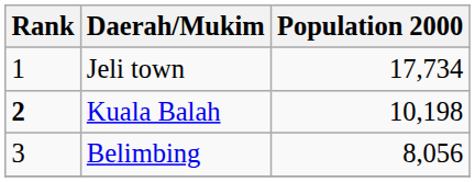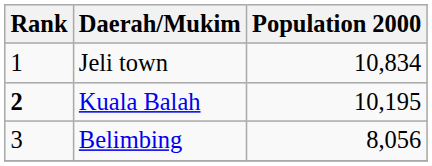Jeli town | Population 2000: 17,734 -> 10,834
Kuala Balah | Population 2000: 10,198 -> 10,195
